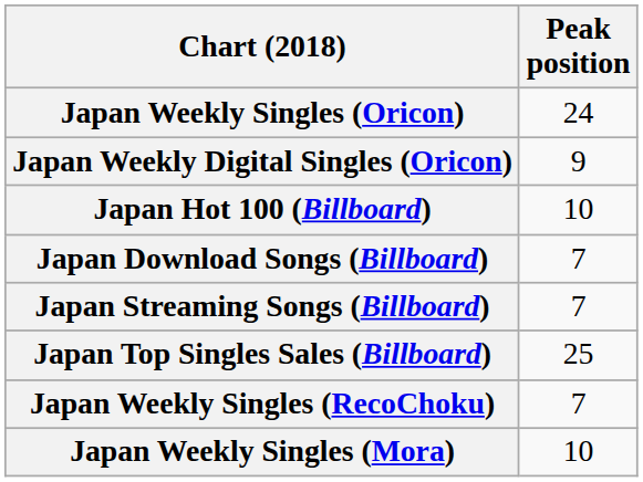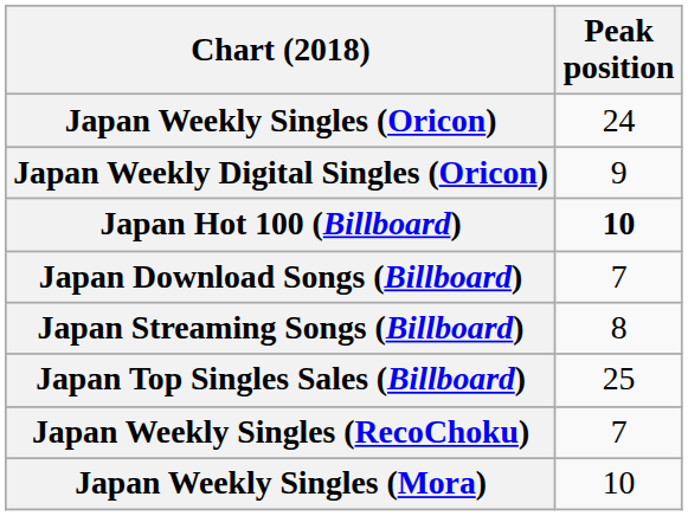Japan Hot 100 (Billboard) | Peak position: normal -> bold
Japan Streaming Songs (Billboard) | Peak position: 7 -> 8
